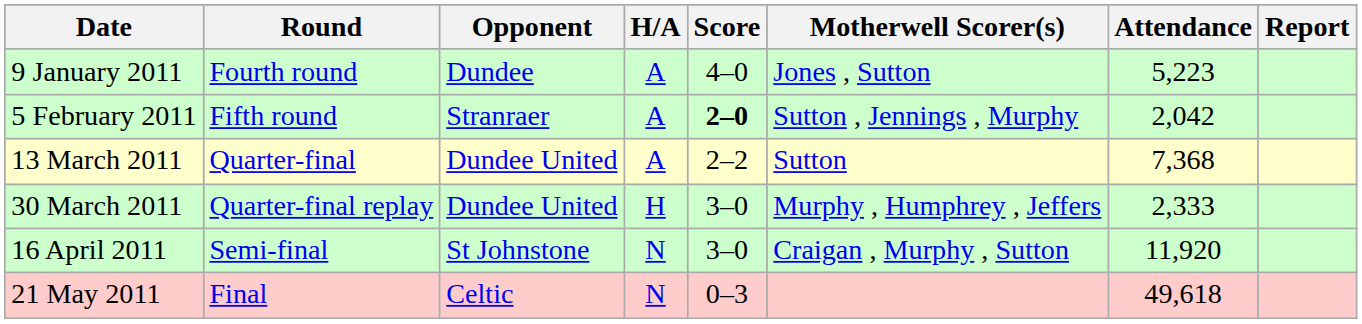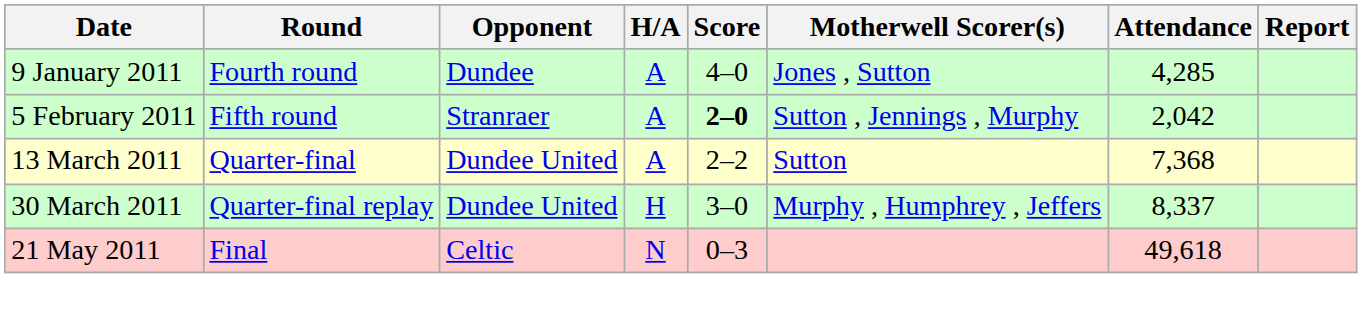9 January 2011 | Attendance: 5,223 -> 4,285
30 March 2011 | Attendance: 2,333 -> 8,337
- row: 16 April 2011 | Semi-final | St Johnstone | N | 3–0 | Craigan , Murphy , Sutton | 11,920
